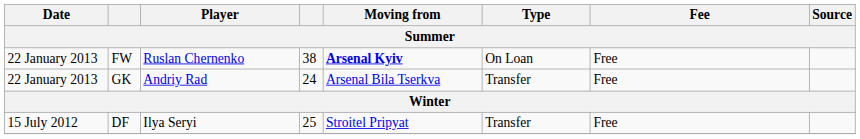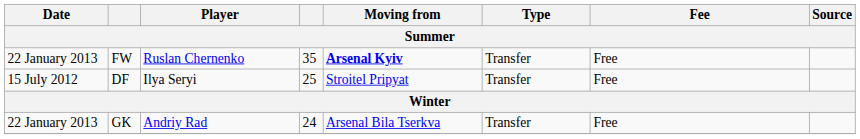FW | column 4: 38 -> 35
FW | Type: On Loan -> Transfer
rows swapped: DF <-> GK
